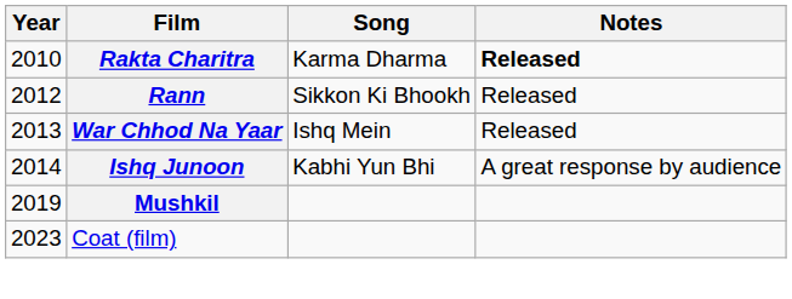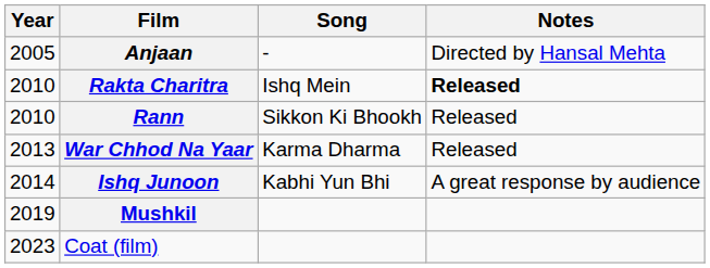+ row: 2005 | Anjaan | - | Directed by Hansal Mehta
Rakta Charitra | Song: Karma Dharma -> Ishq Mein
Rann | Year: 2012 -> 2010
War Chhod Na Yaar | Song: Ishq Mein -> Karma Dharma
